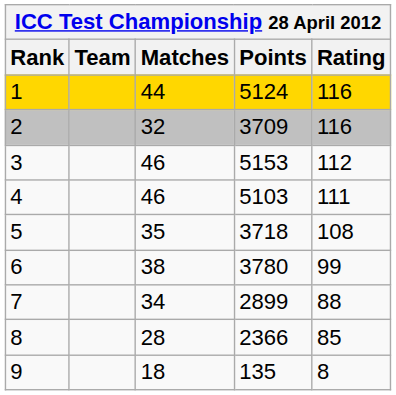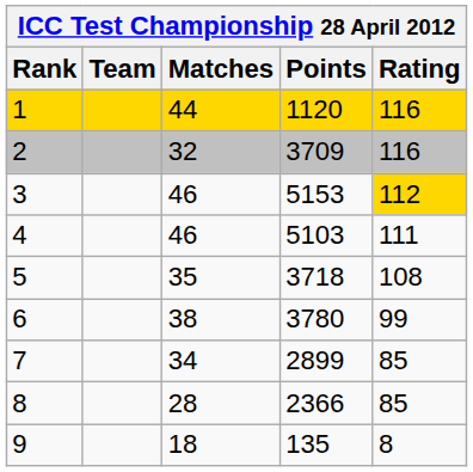1 | Points: 5124 -> 1120
3 | Rating: no background -> gold background
7 | Rating: 88 -> 85
